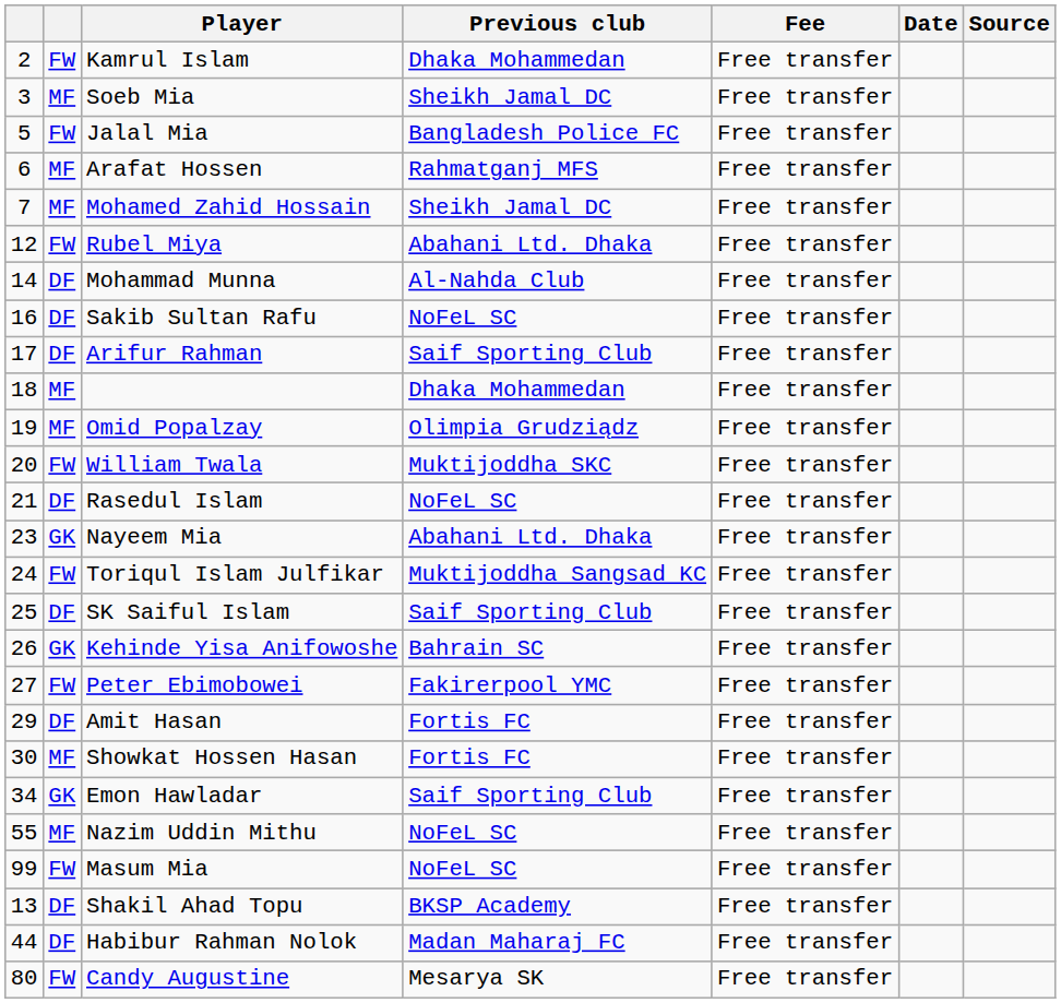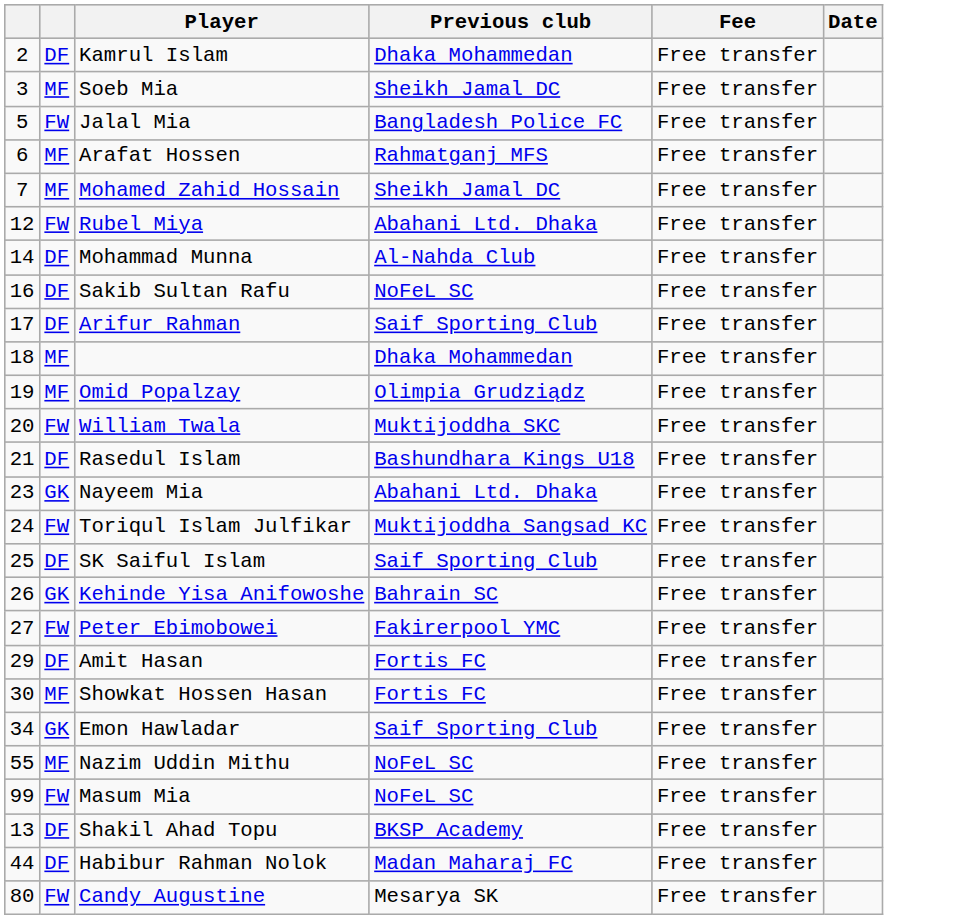- column: Source
Kamrul Islam | column 2: FW -> DF
Rasedul Islam | Previous club: NoFeL SC -> Bashundhara Kings U18
